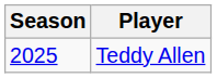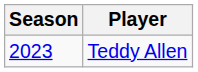Teddy Allen | Season: 2025 -> 2023
